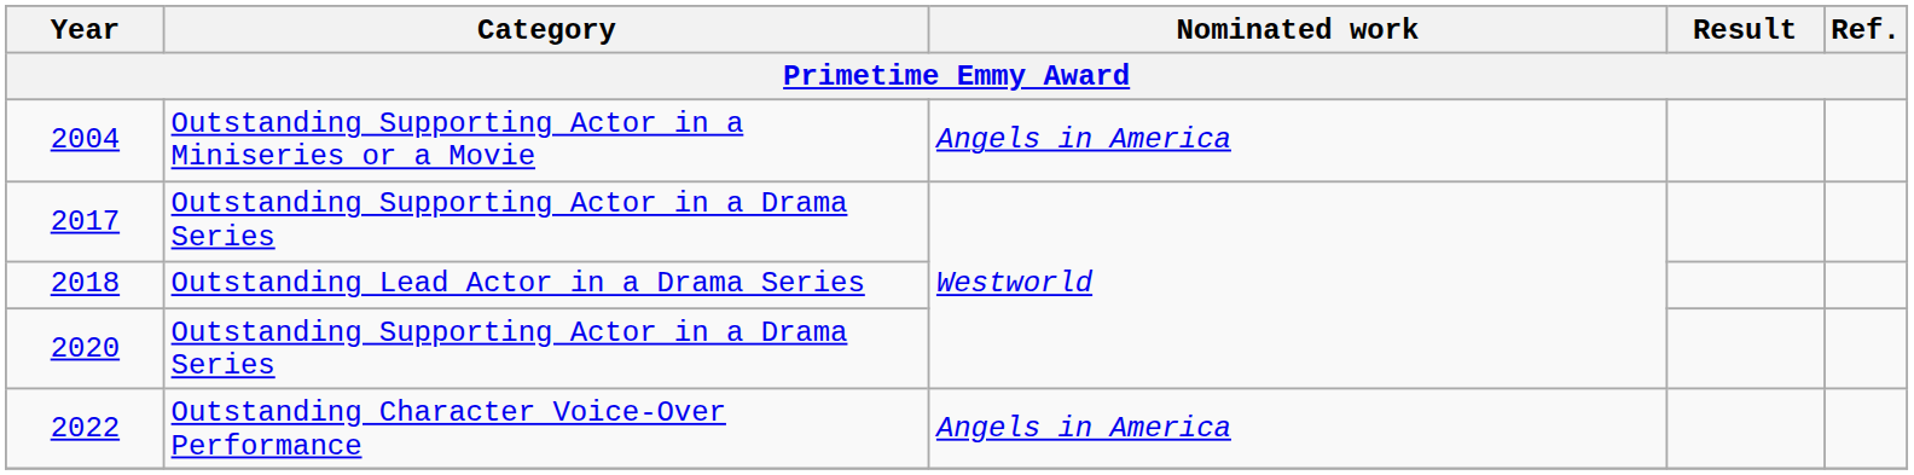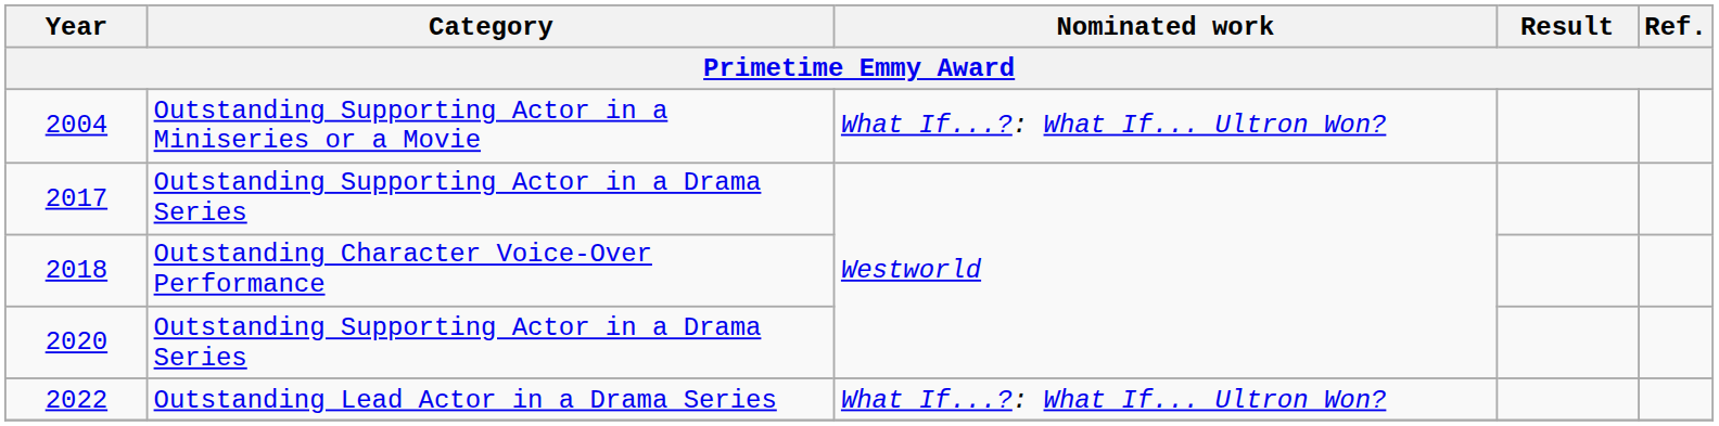2004 | Nominated work: Angels in America -> What If...?: What If... Ultron Won?
2018 | Category: Outstanding Lead Actor in a Drama Series -> Outstanding Character Voice-Over Performance
2022 | Category: Outstanding Character Voice-Over Performance -> Outstanding Lead Actor in a Drama Series
2022 | Nominated work: Angels in America -> What If...?: What If... Ultron Won?
